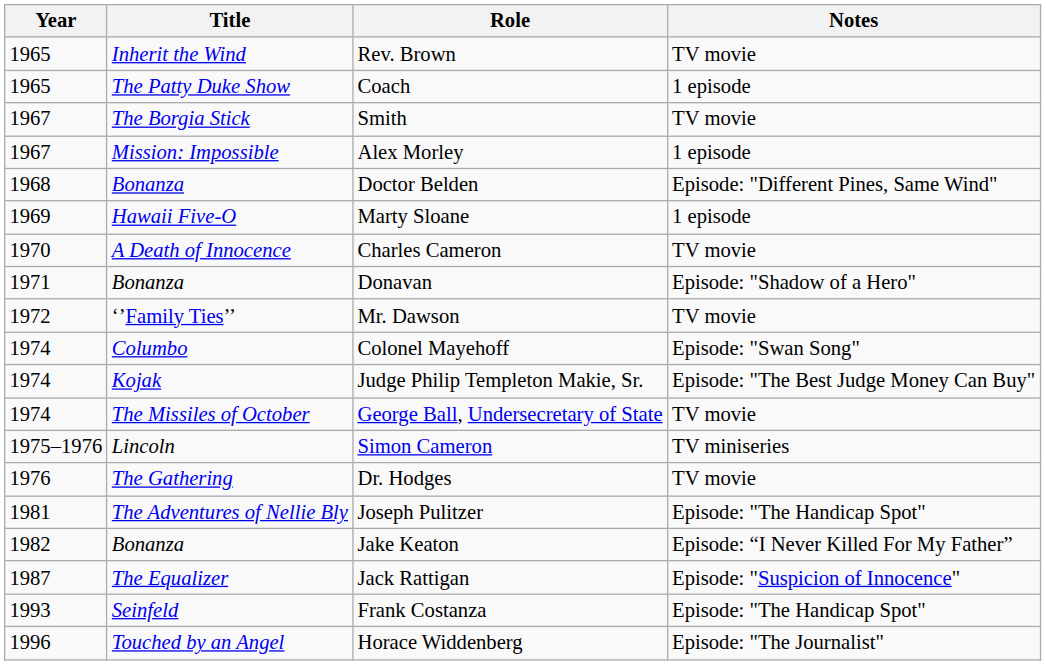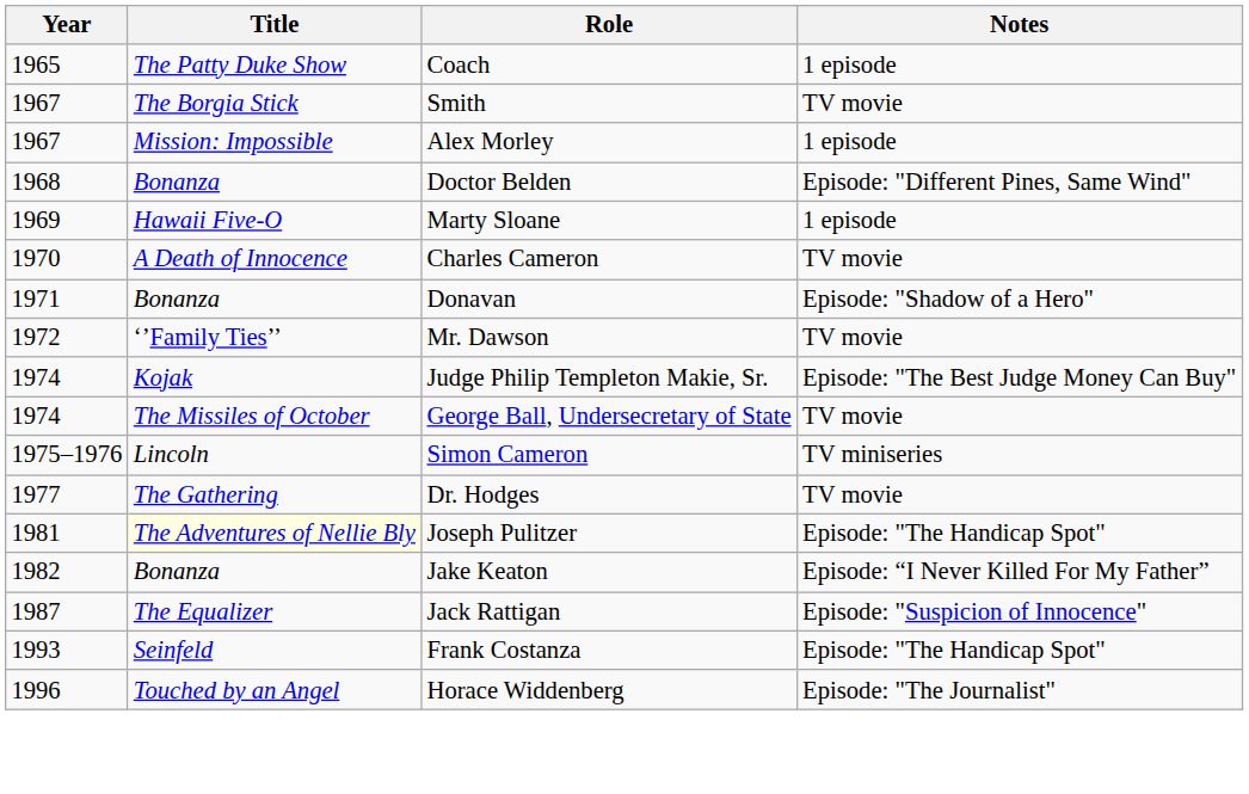- row: 1965 | Inherit the Wind | Rev. Brown | TV movie
- row: 1974 | Columbo | Colonel Mayehoff | Episode: "Swan Song"
Dr. Hodges | Year: 1976 -> 1977
Joseph Pulitzer | Title: no background -> lightyellow background
